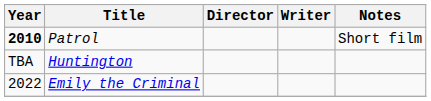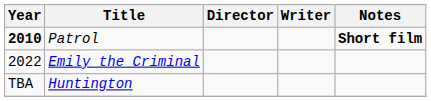Patrol | Notes: normal -> bold
rows swapped: Emily the Criminal <-> Huntington
